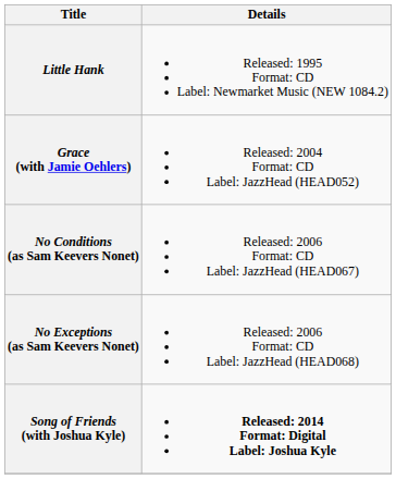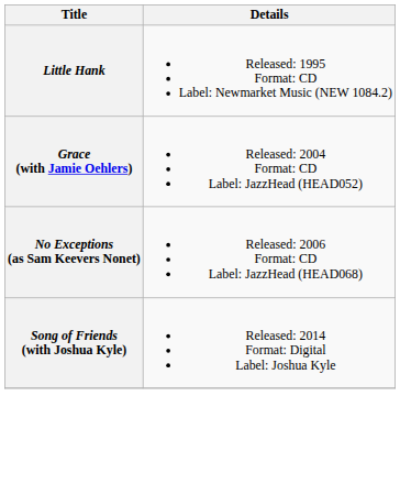- row: No Conditions (as Sam Keevers Nonet) | Released: 2006 Format: CD Label: JazzHead (HEAD067)
Song of Friends (with Joshua Kyle) | Details: bold -> normal
